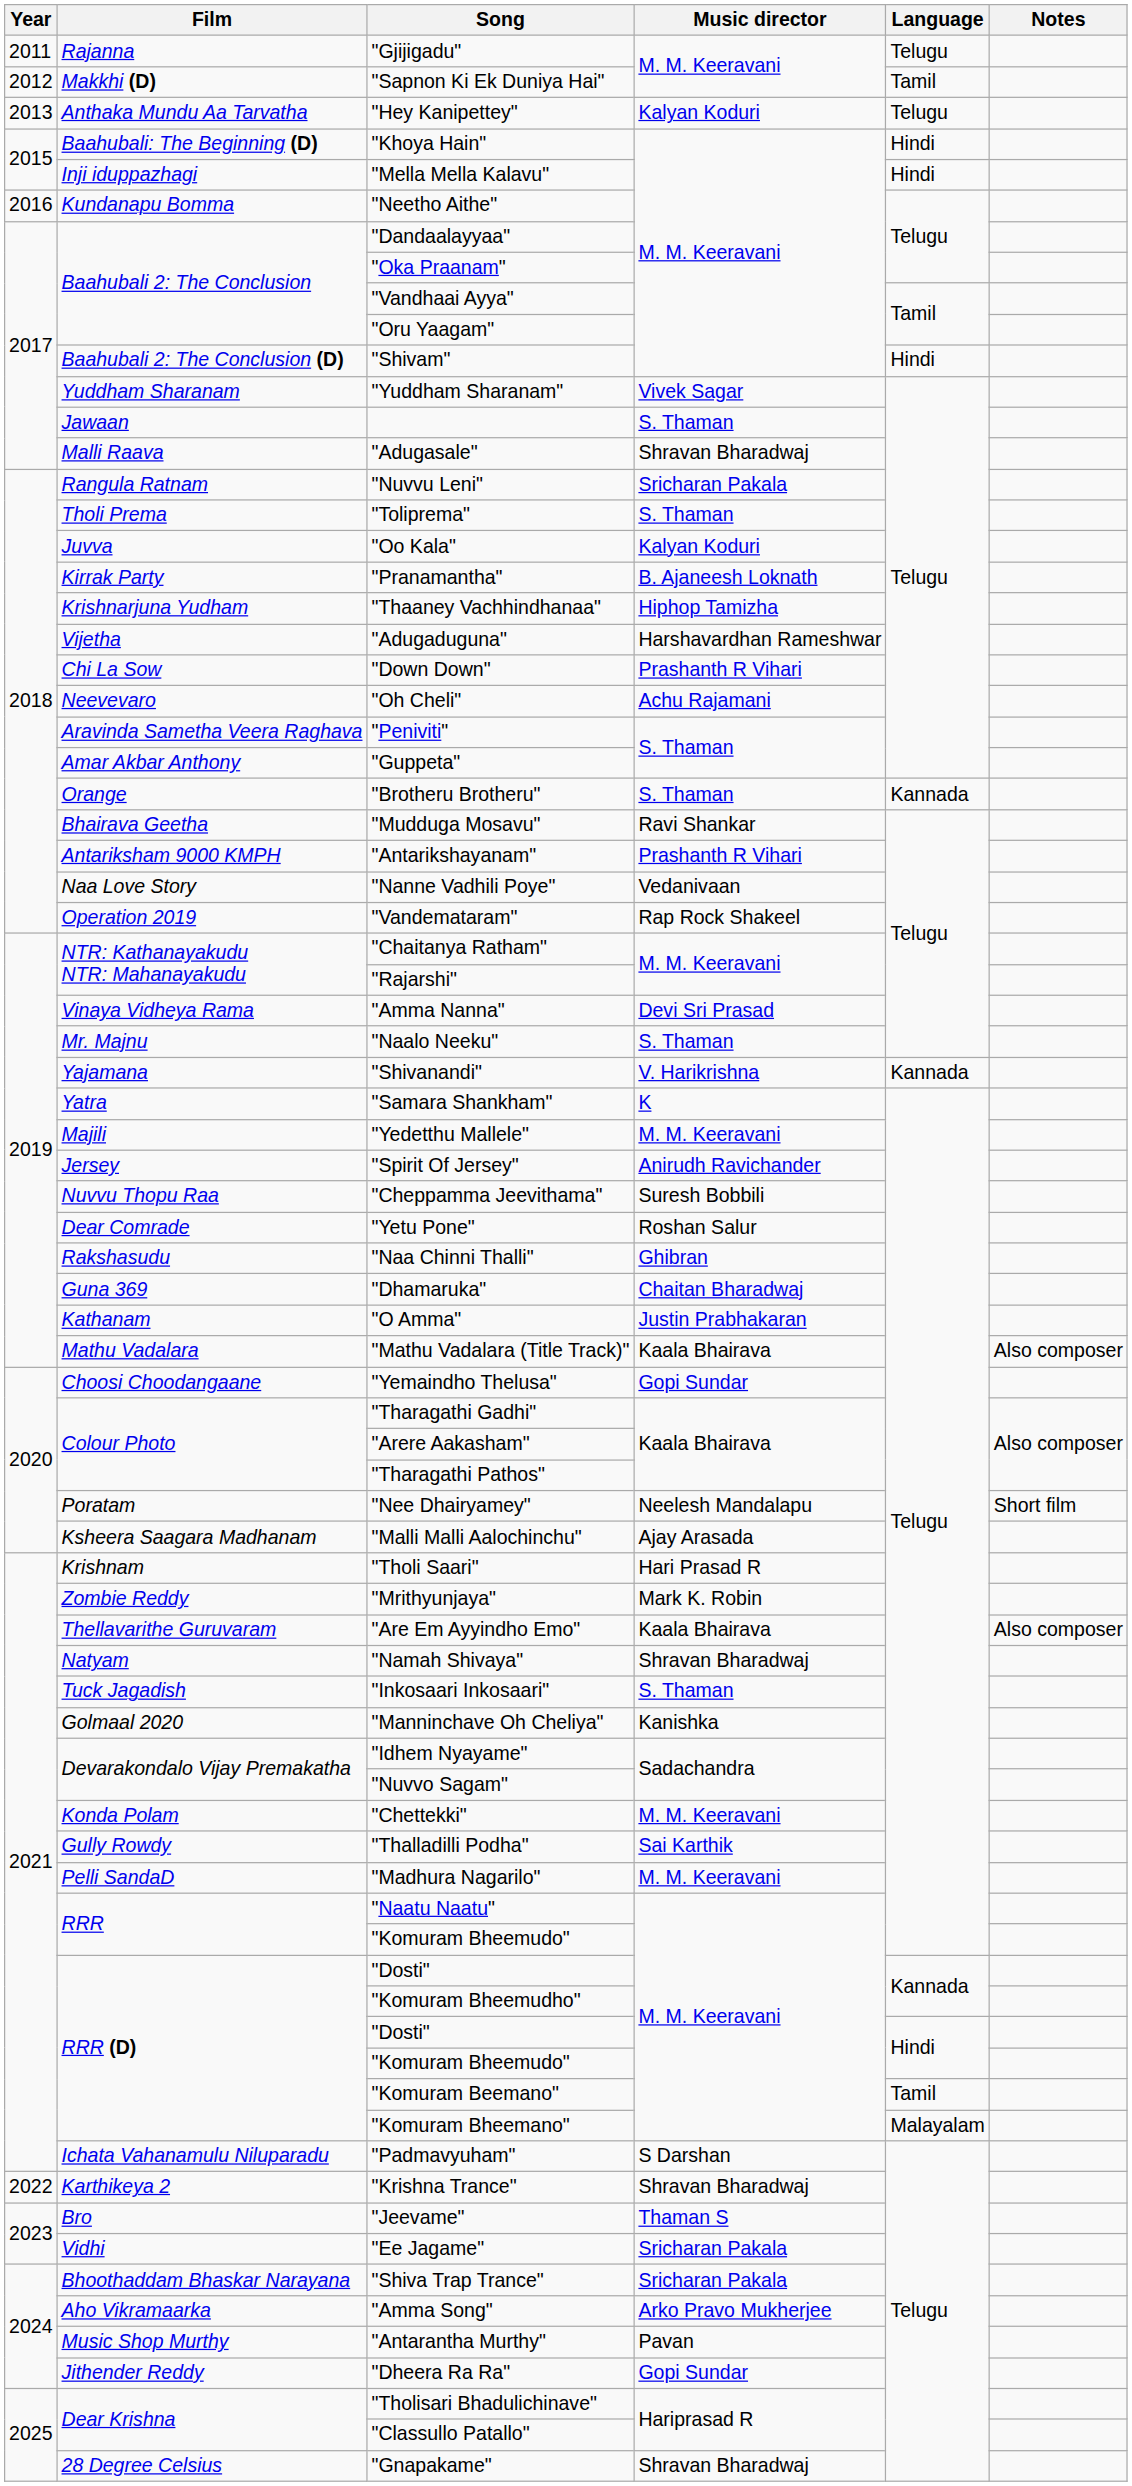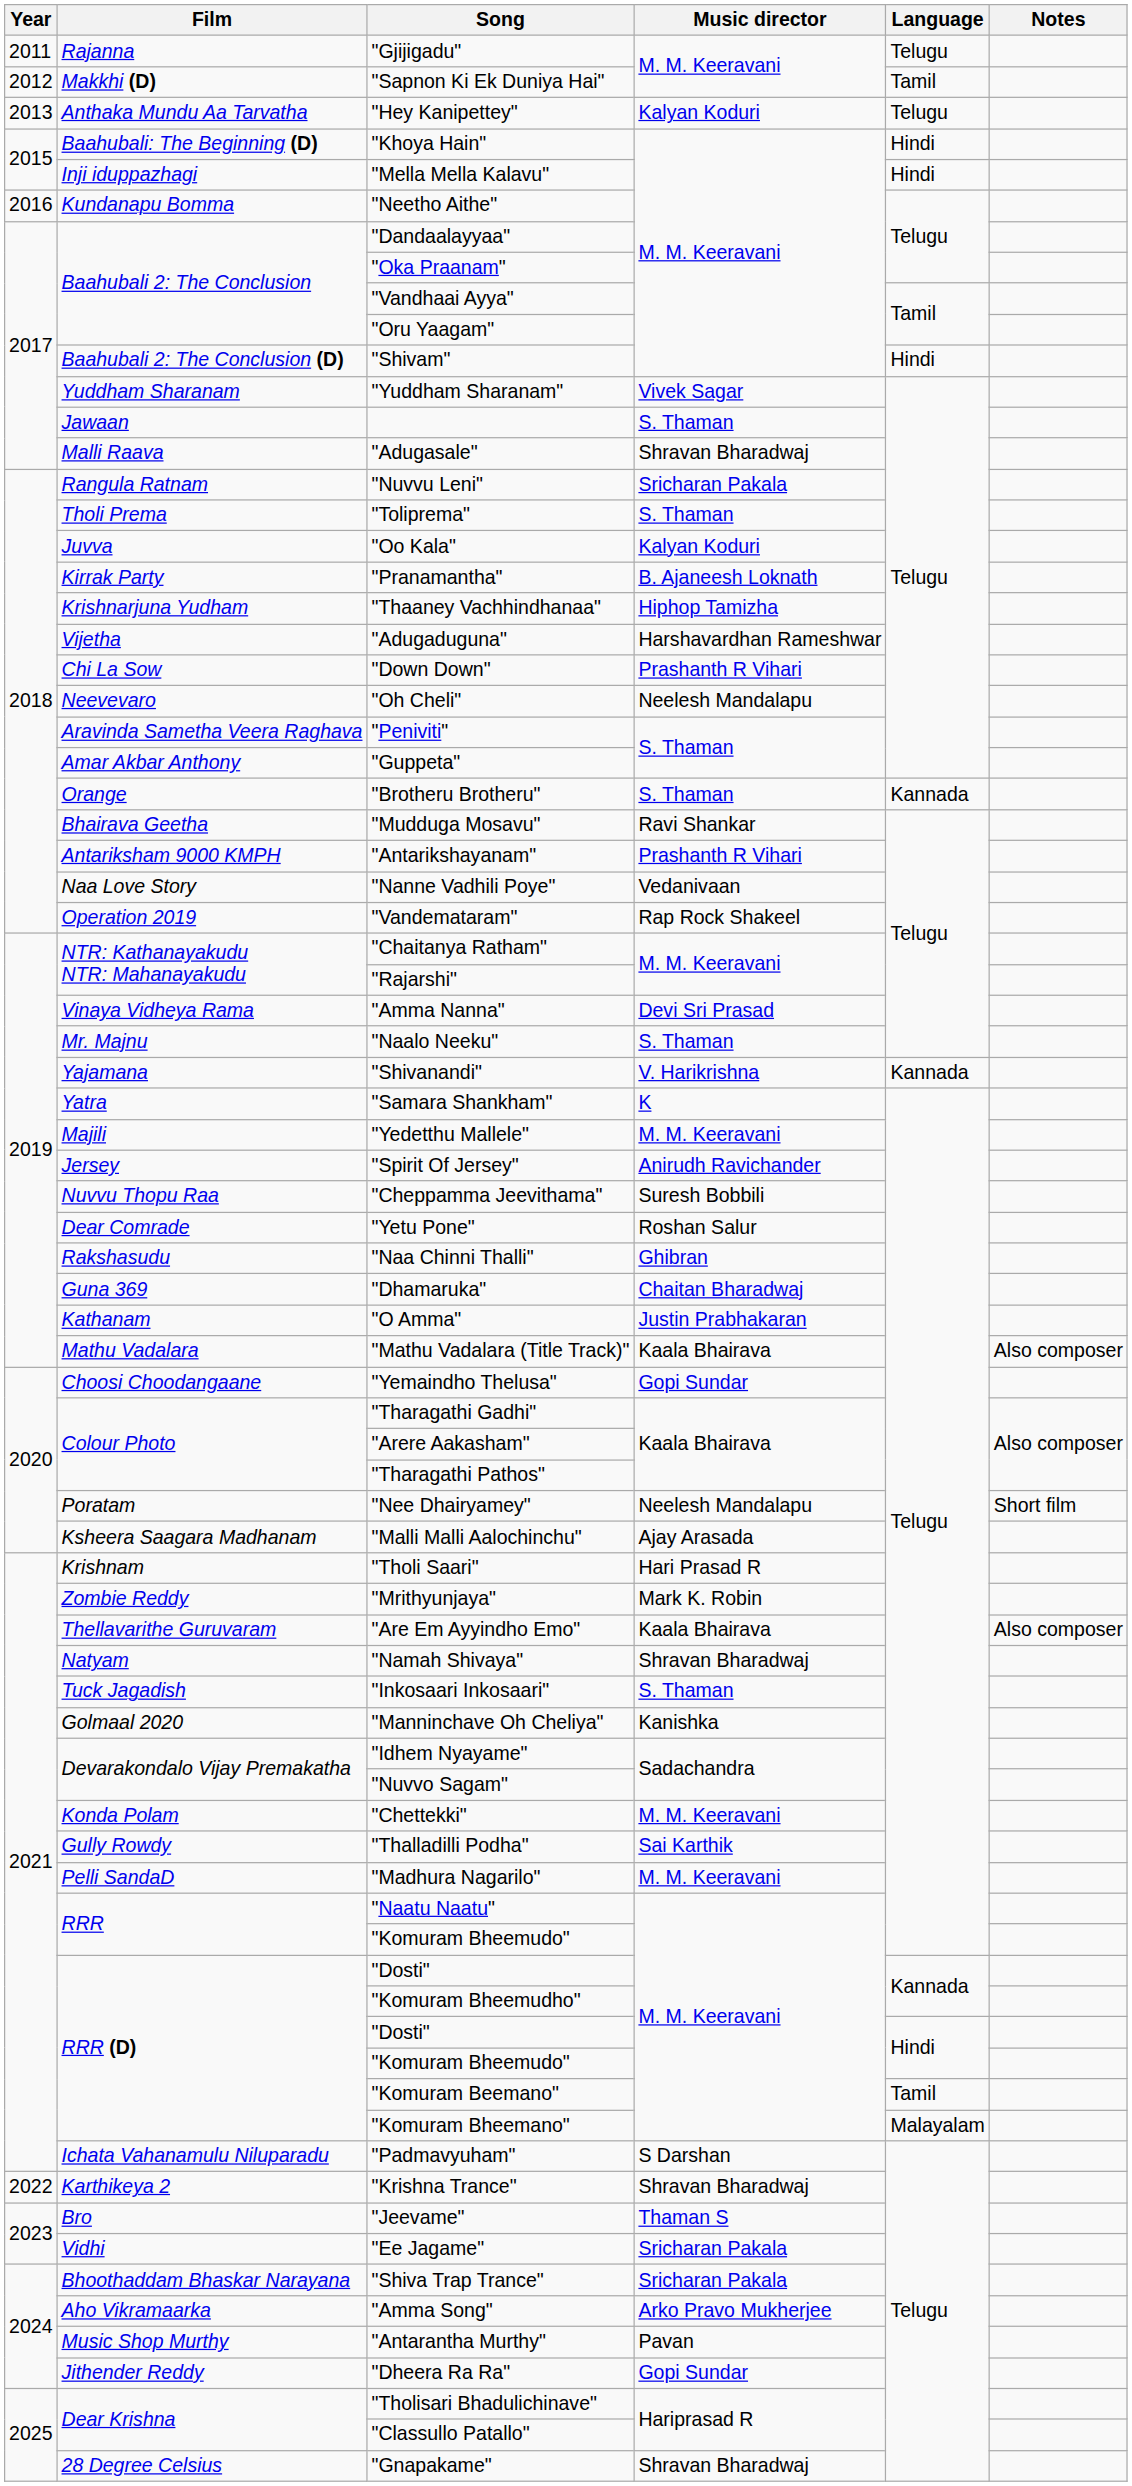"Oh Cheli" | Music director: Achu Rajamani -> Neelesh Mandalapu
